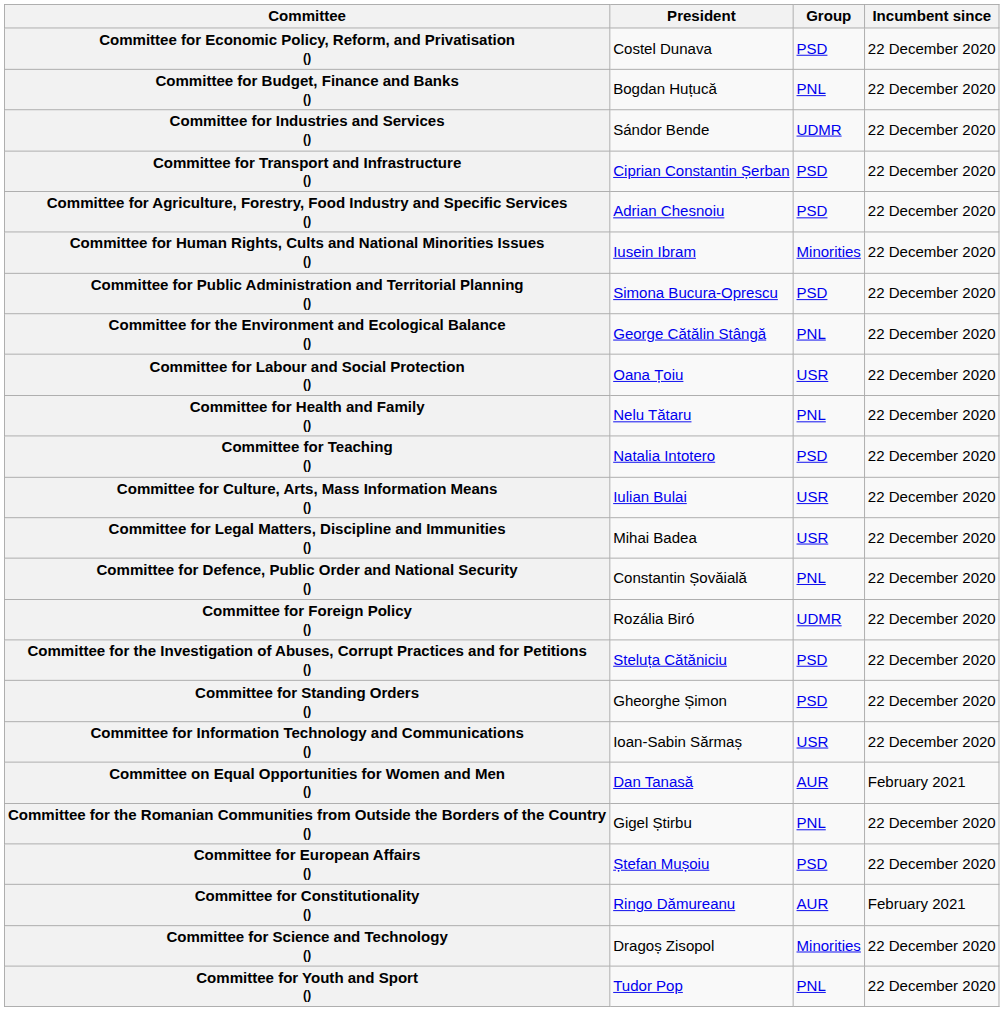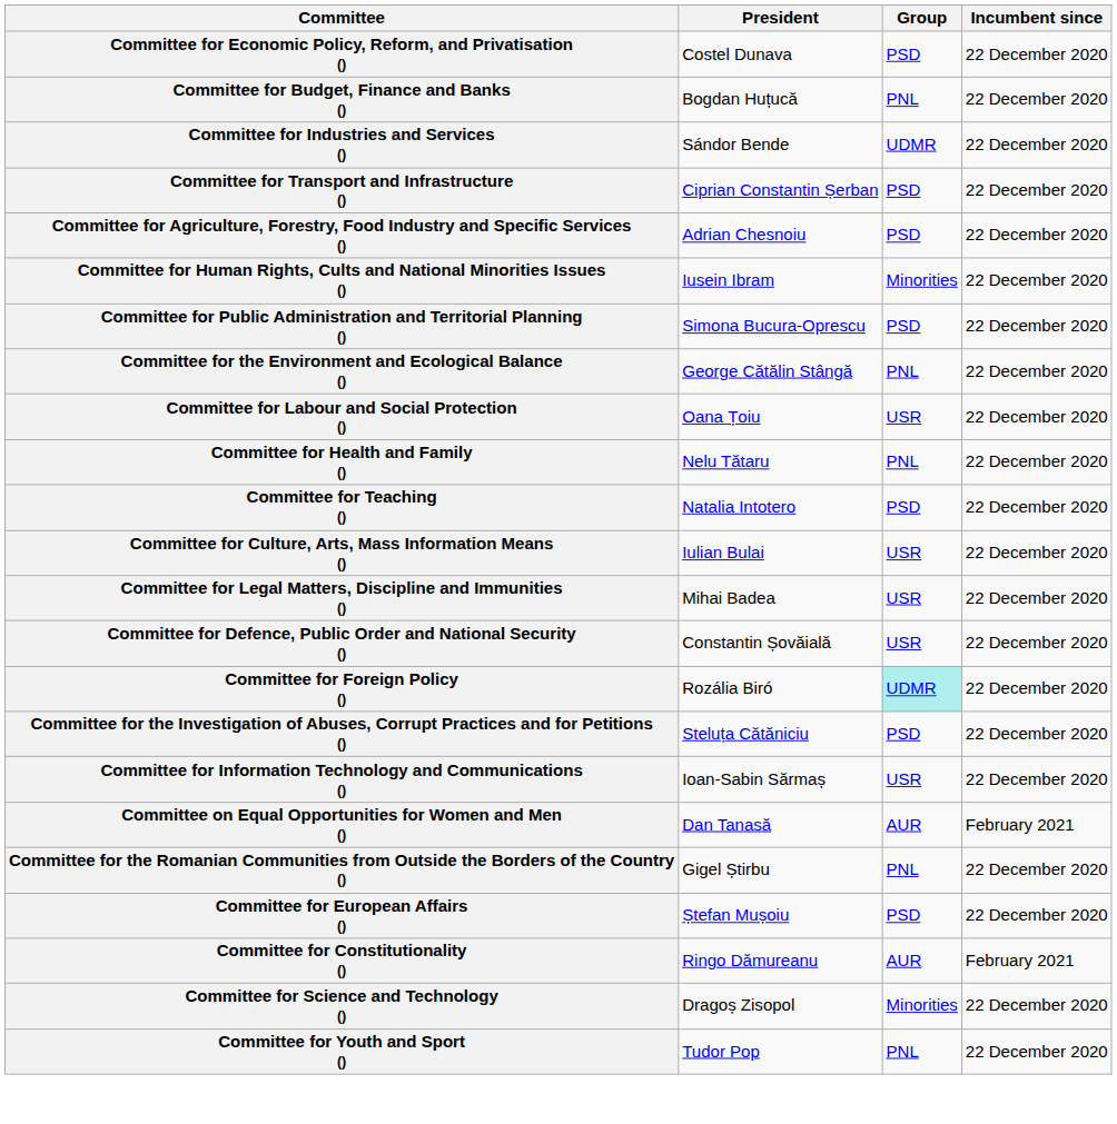Committee for Defence, Public Order and National Security () | Group: PNL -> USR
Committee for Foreign Policy () | Group: no background -> paleturquoise background
- row: Committee for Standing Orders () | Gheorghe Șimon | PSD | 22 December 2020
